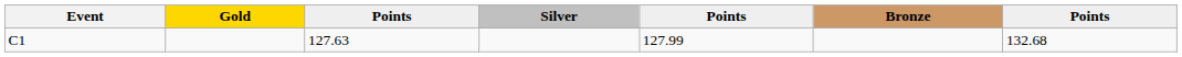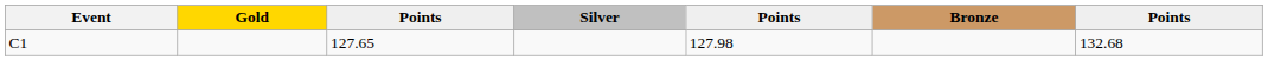C1 | column 3: 127.63 -> 127.65
C1 | column 5: 127.99 -> 127.98
